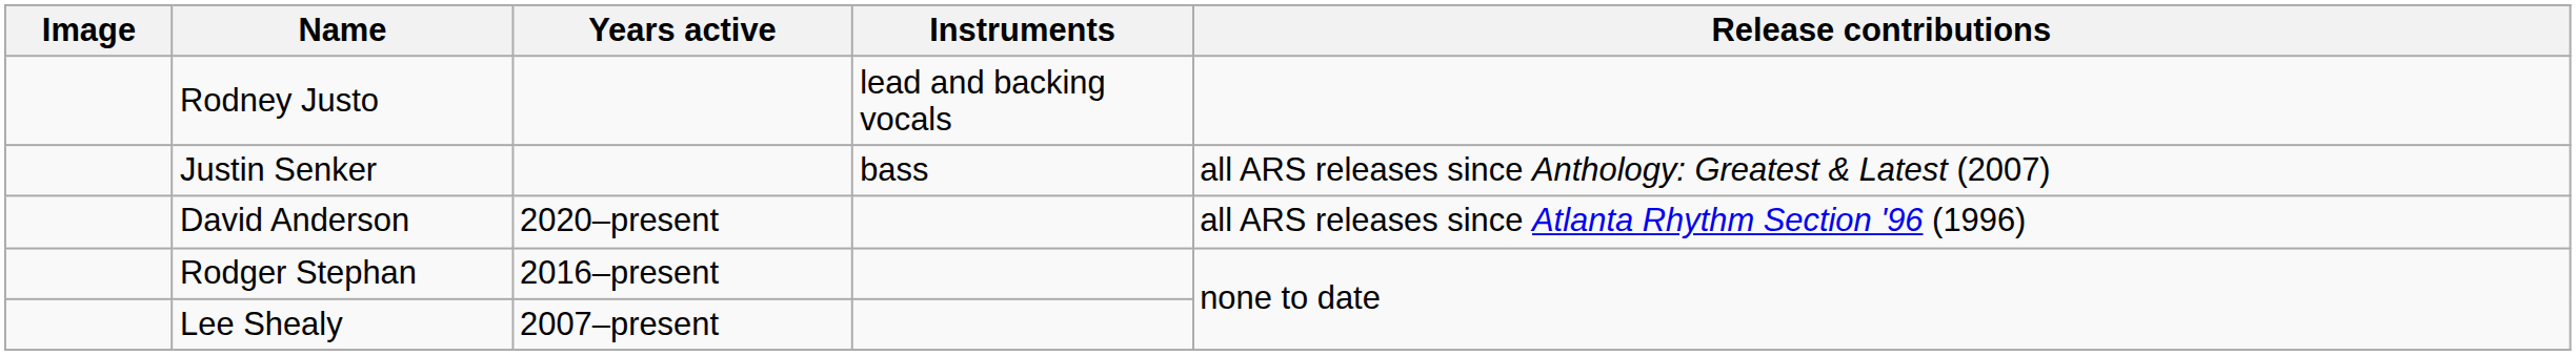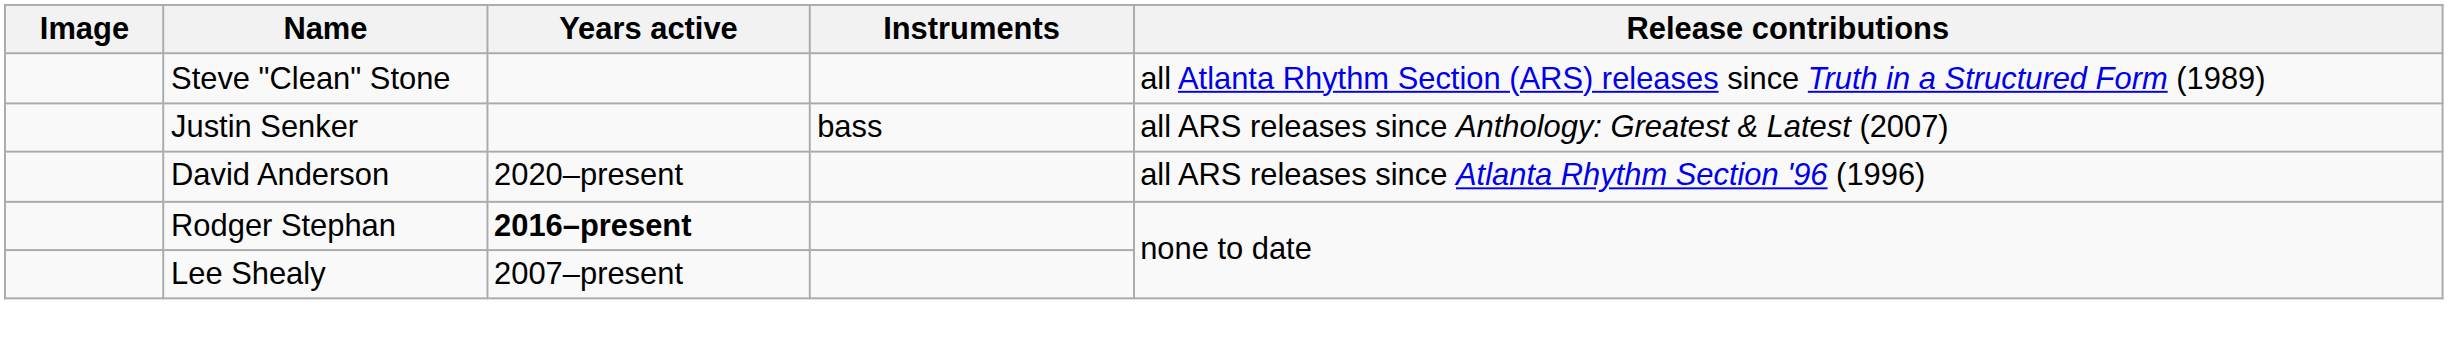- row: Rodney Justo | lead and backing vocals
+ row: Steve "Clean" Stone | all Atlanta Rhythm Section (ARS) releases since Truth in a Structured Form (1989)
Rodger Stephan | Years active: normal -> bold
